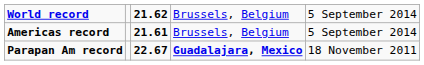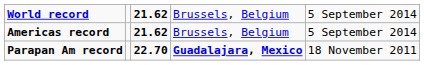Americas record | column 3: 21.61 -> 21.62
Parapan Am record | column 3: 22.67 -> 22.70
